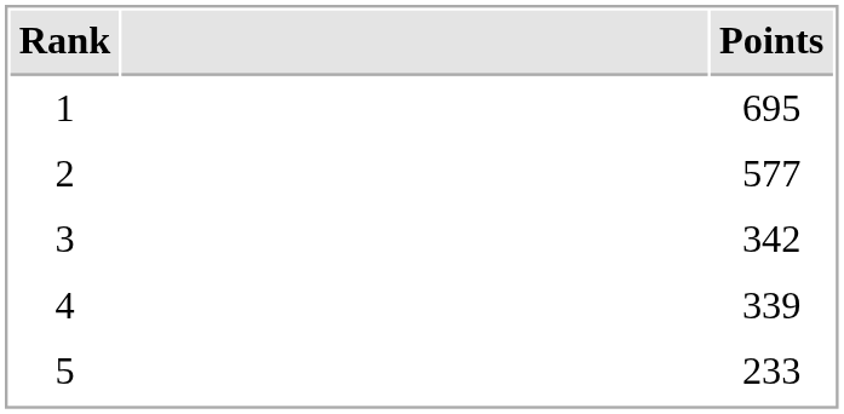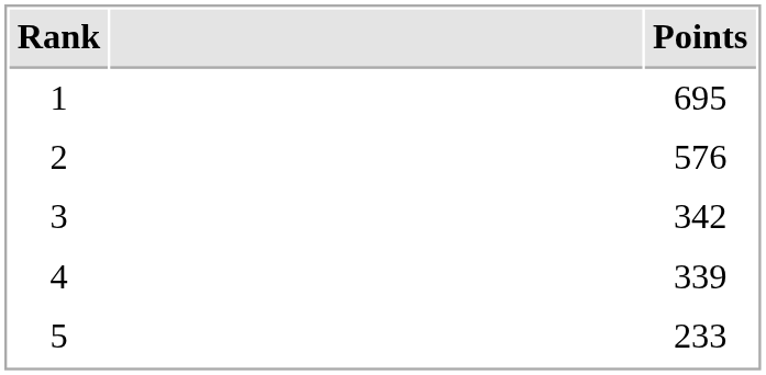2 | Points: 577 -> 576
